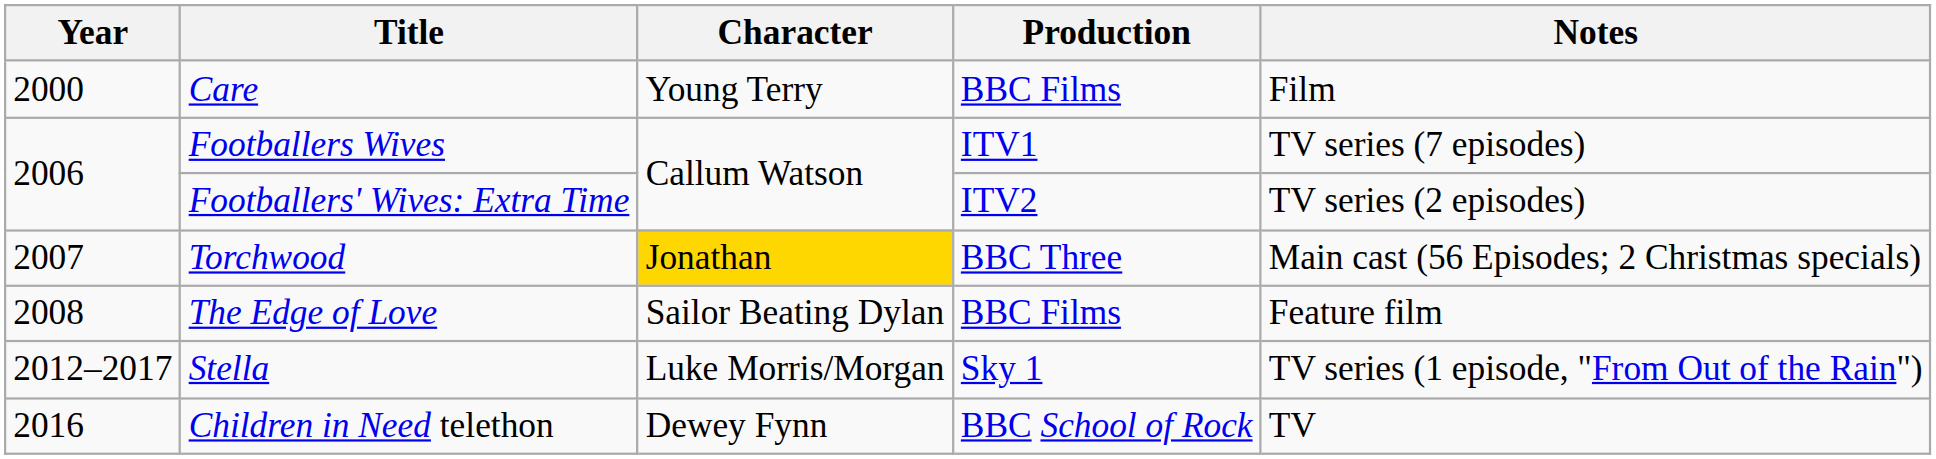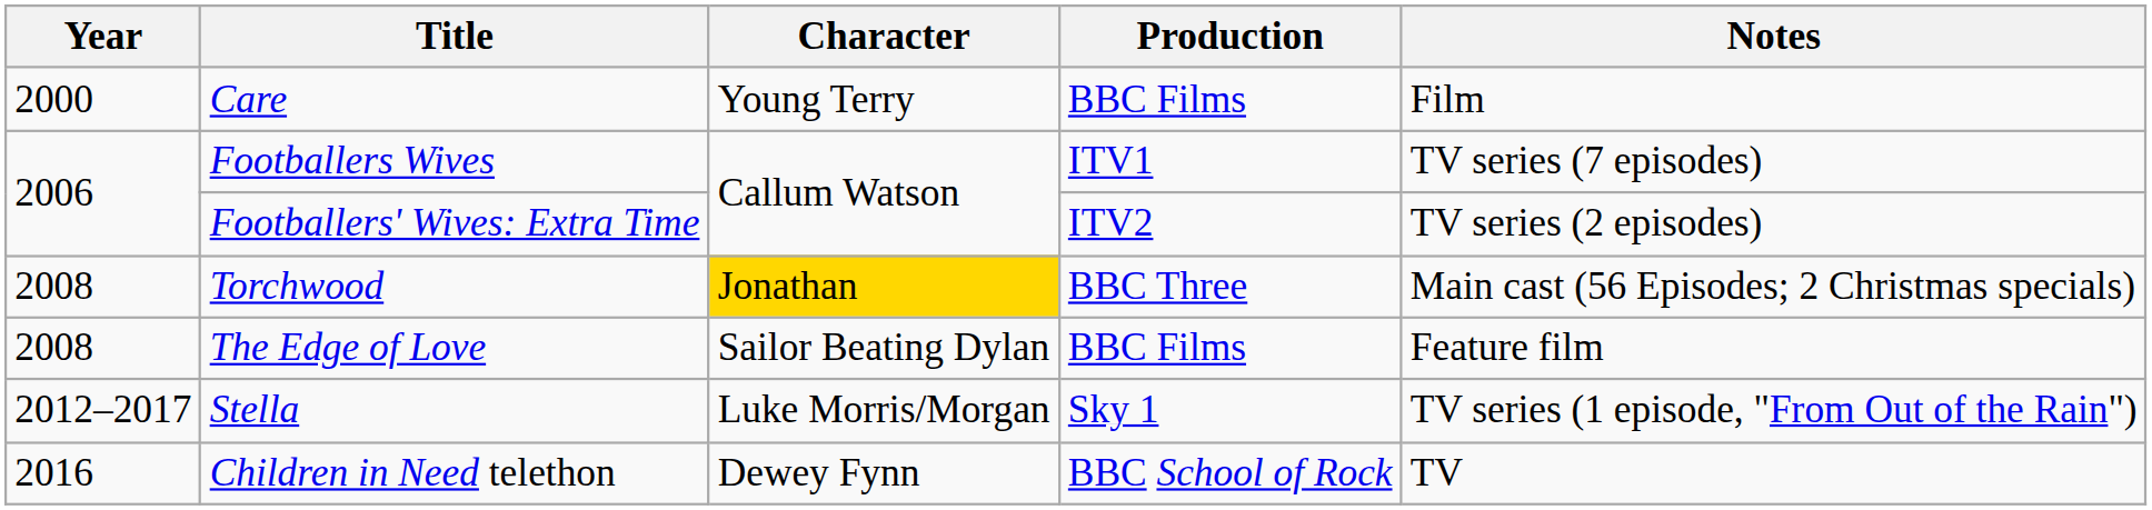Torchwood | Year: 2007 -> 2008
